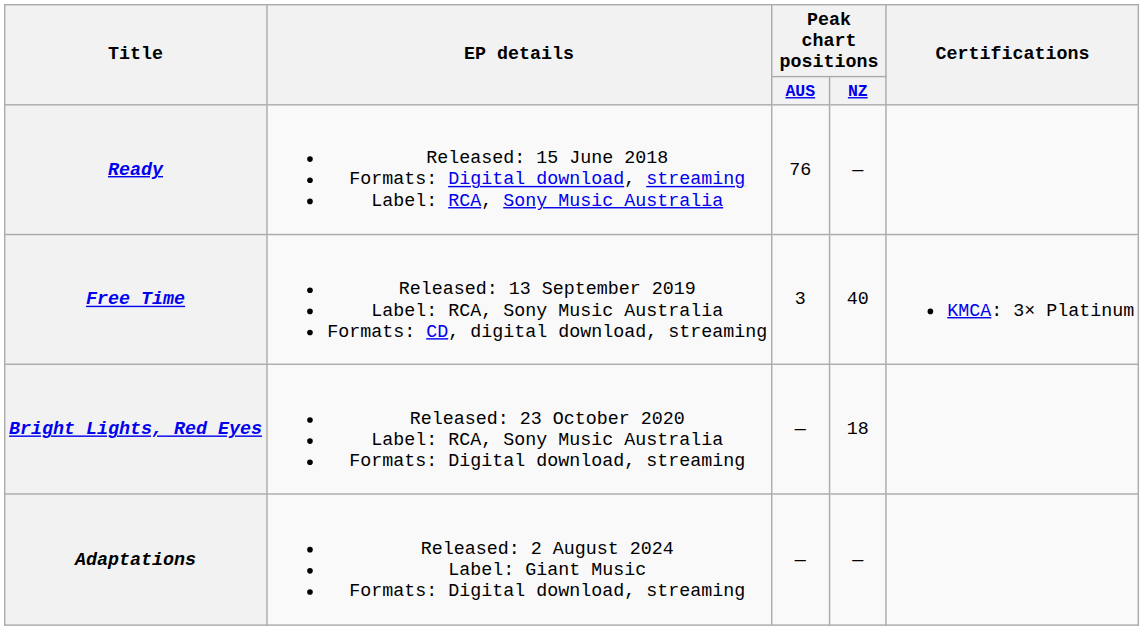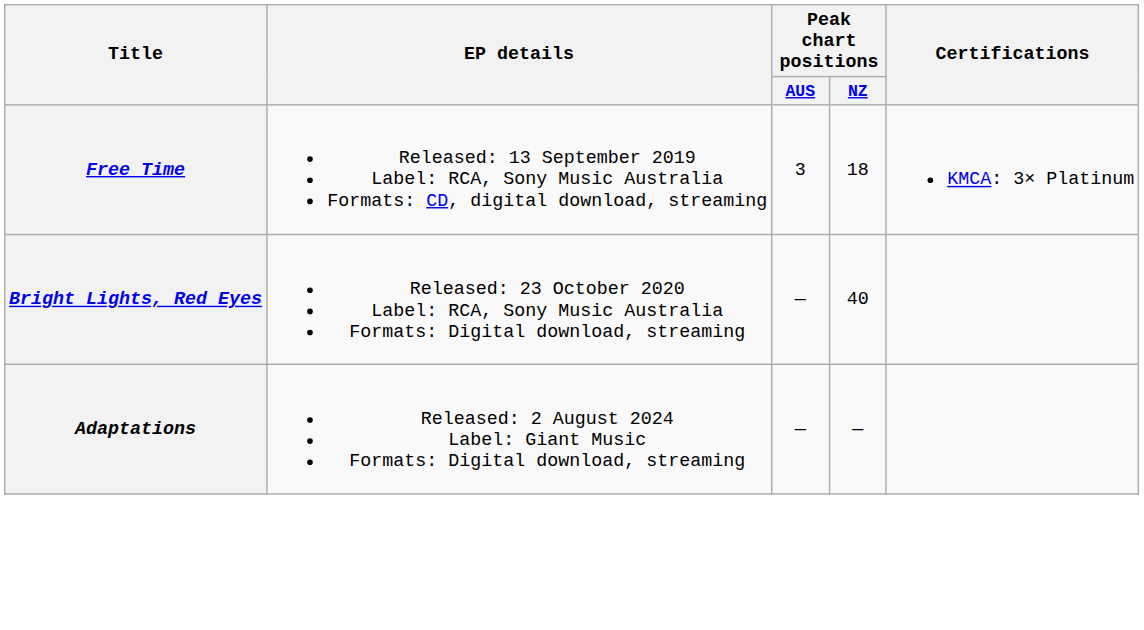- row: Ready | Released: 15 June 2018 Formats: Digital download, streaming Label: RCA, Sony Music Australia | 76 | —
Free Time | Peak chart positions / NZ: 40 -> 18
Bright Lights, Red Eyes | Peak chart positions / NZ: 18 -> 40
